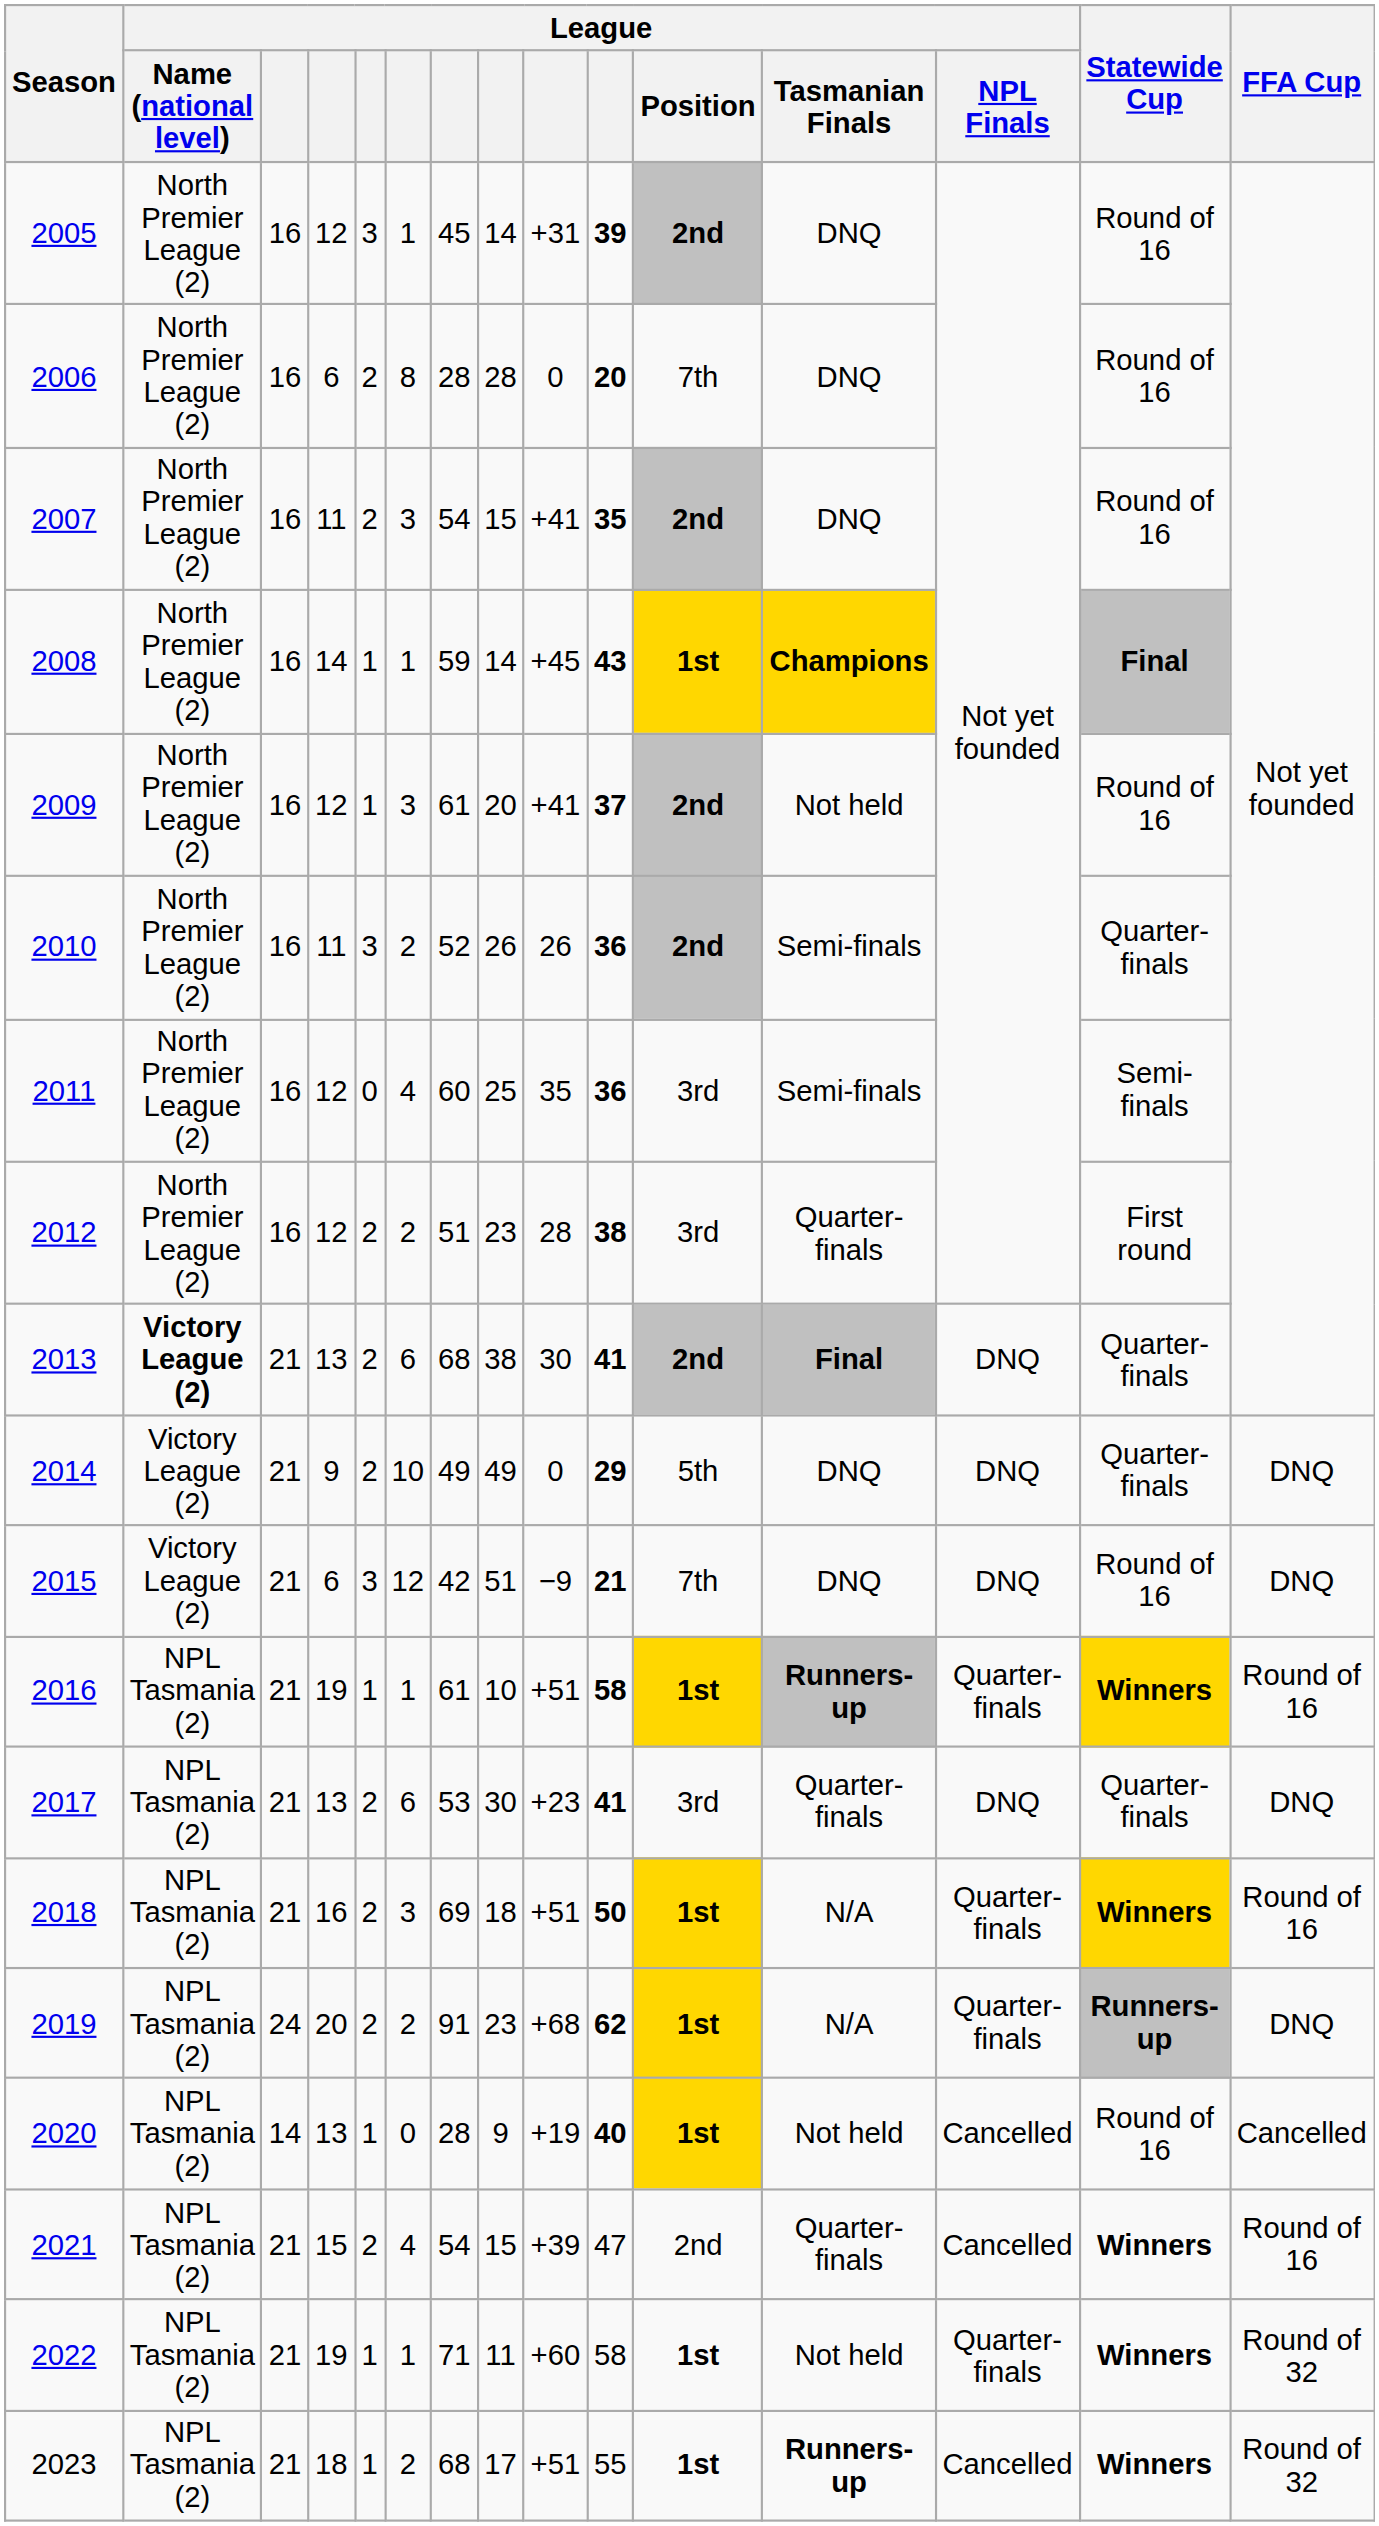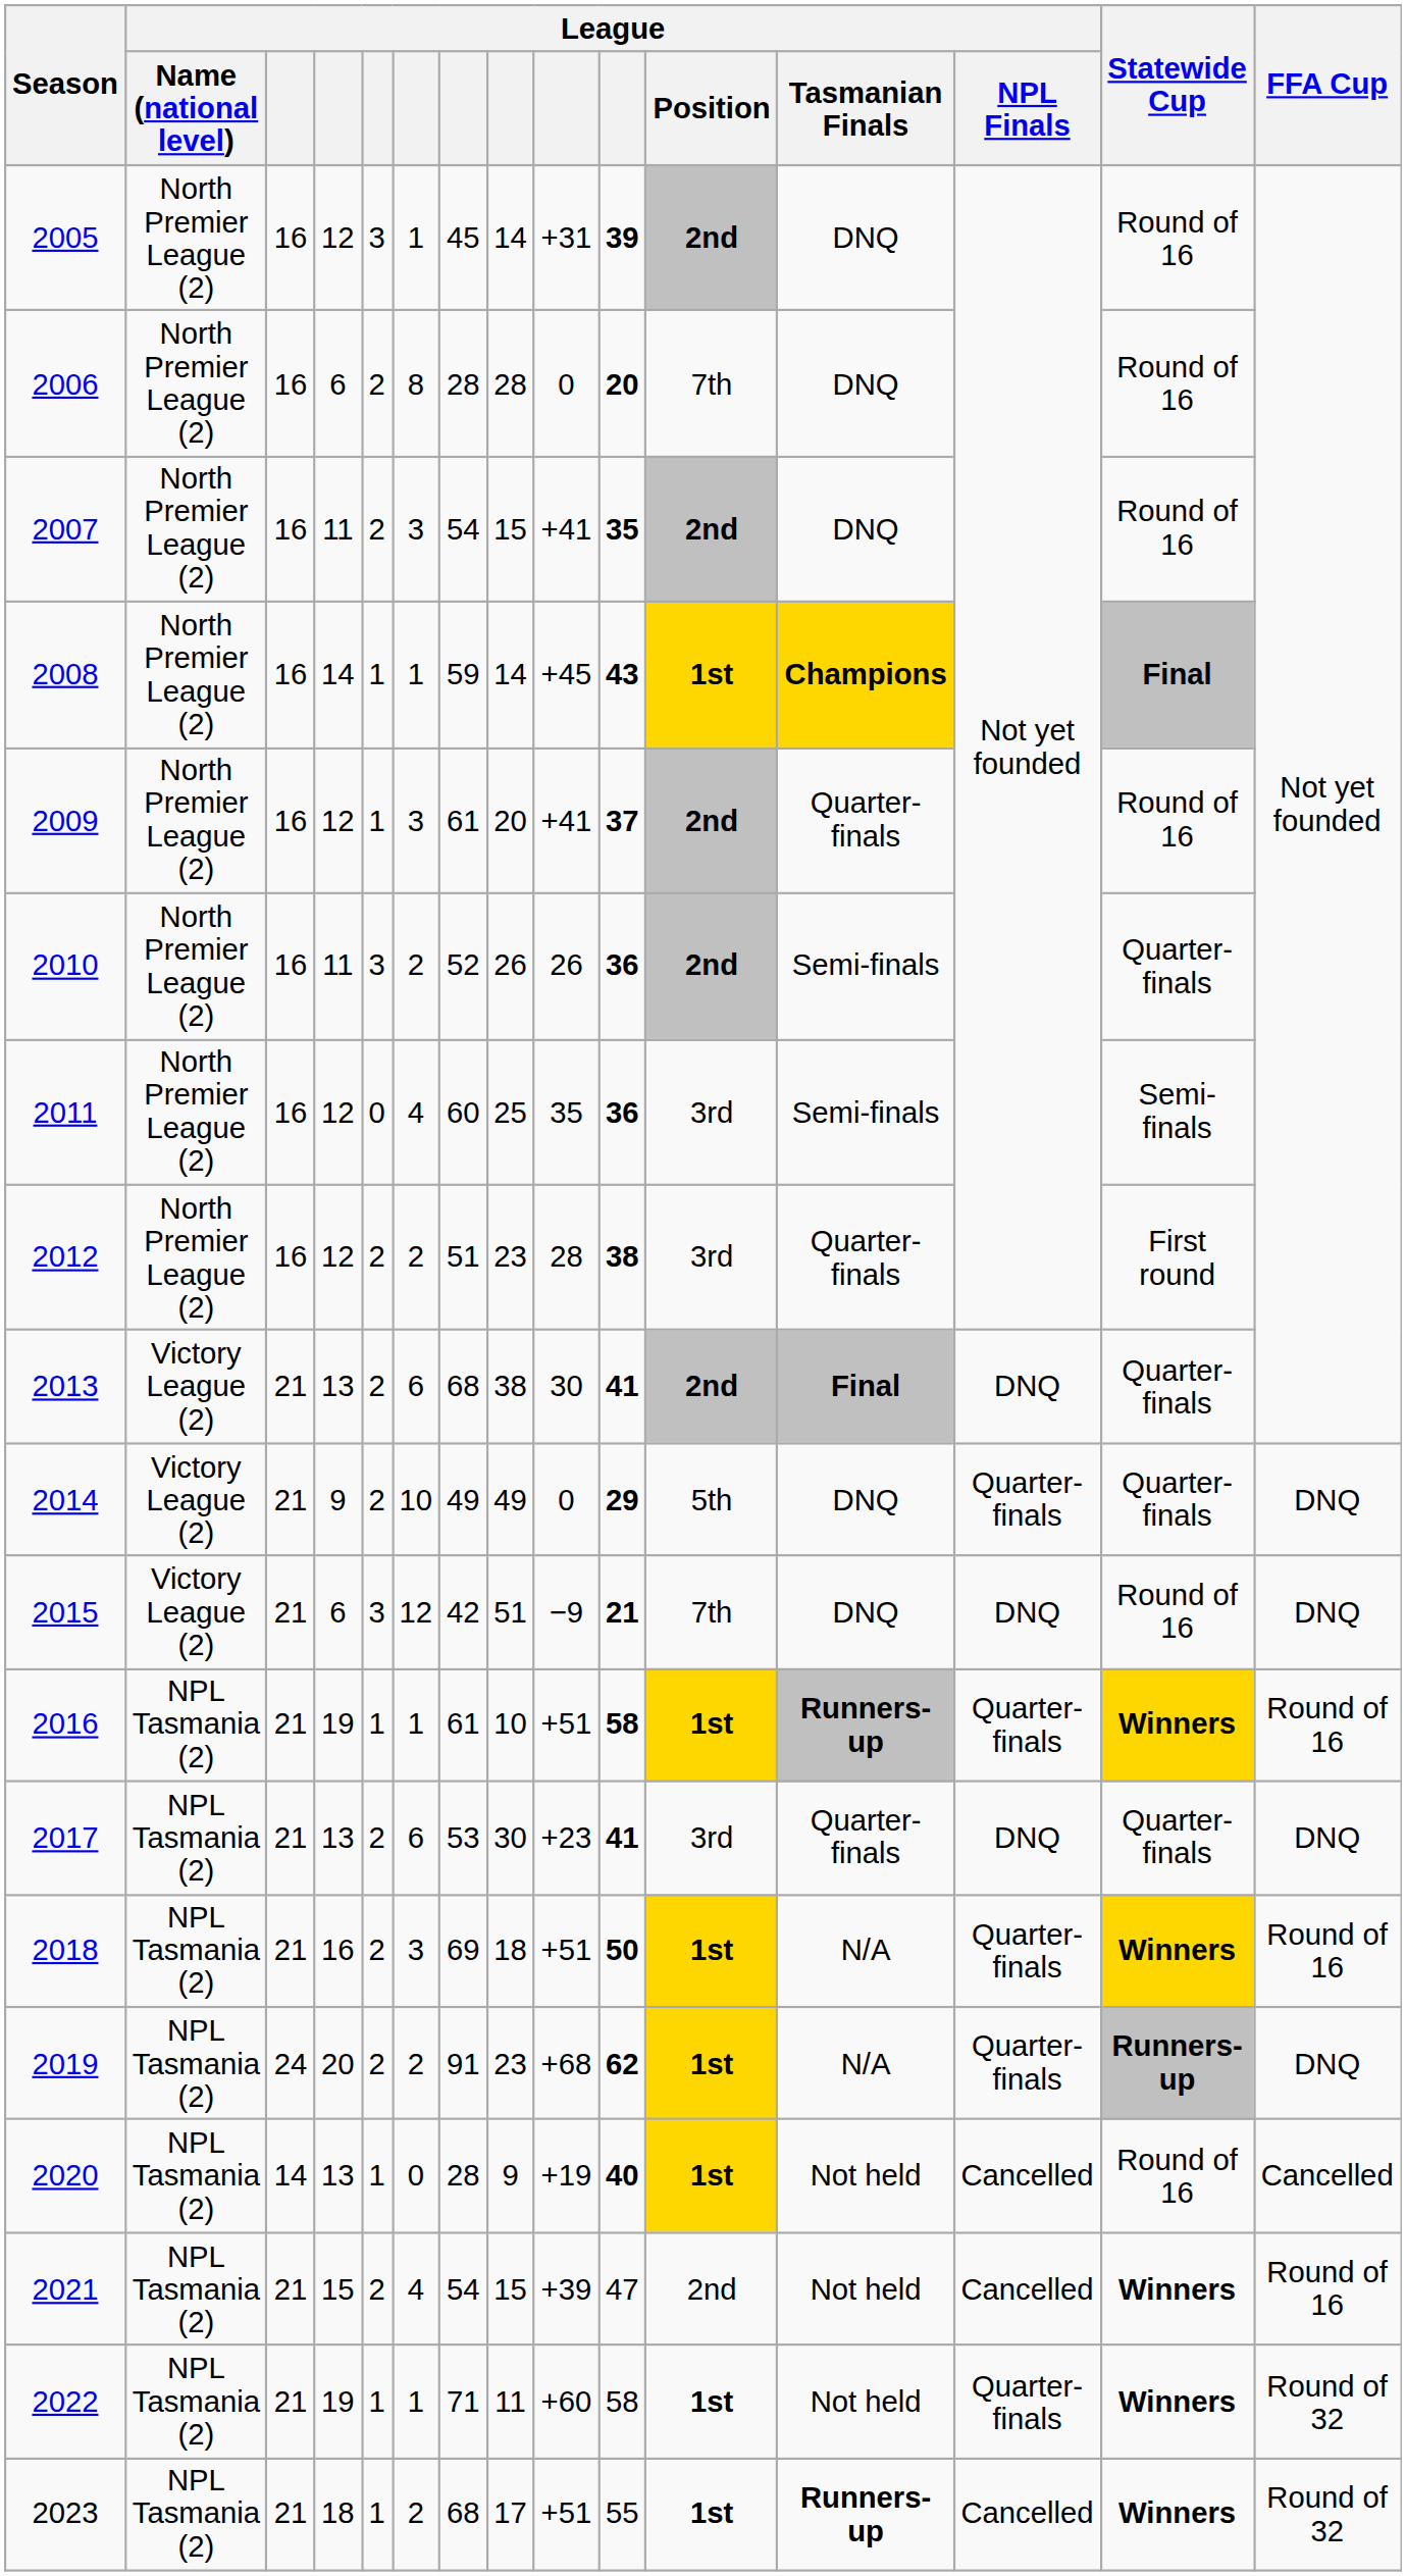2009 | League / Tasmanian Finals: Not held -> Quarter-finals
2013 | League / Name (national level): bold -> normal
2014 | League / NPL Finals: DNQ -> Quarter-finals
2021 | League / Tasmanian Finals: Quarter-finals -> Not held
